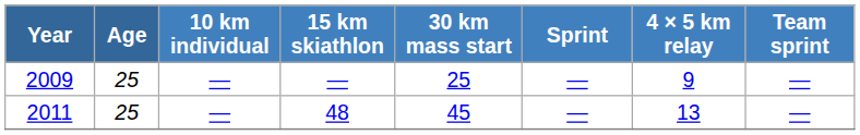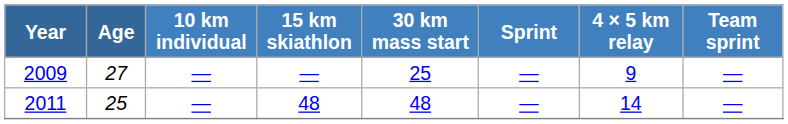2009 | Age: 25 -> 27
2011 | 30 km mass start: 45 -> 48
2011 | 4 × 5 km relay: 13 -> 14
